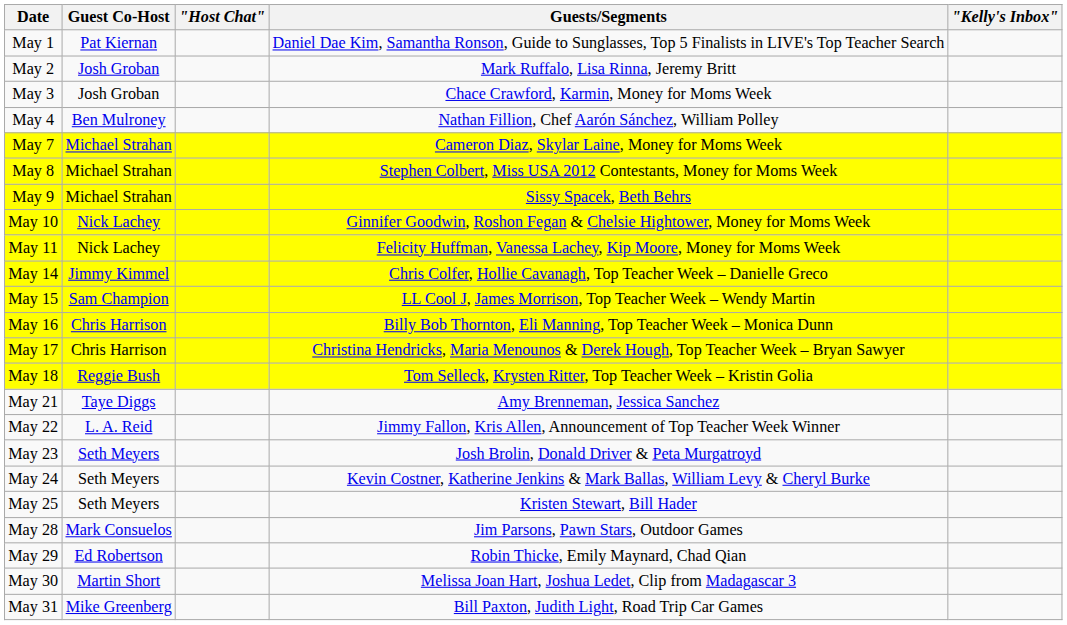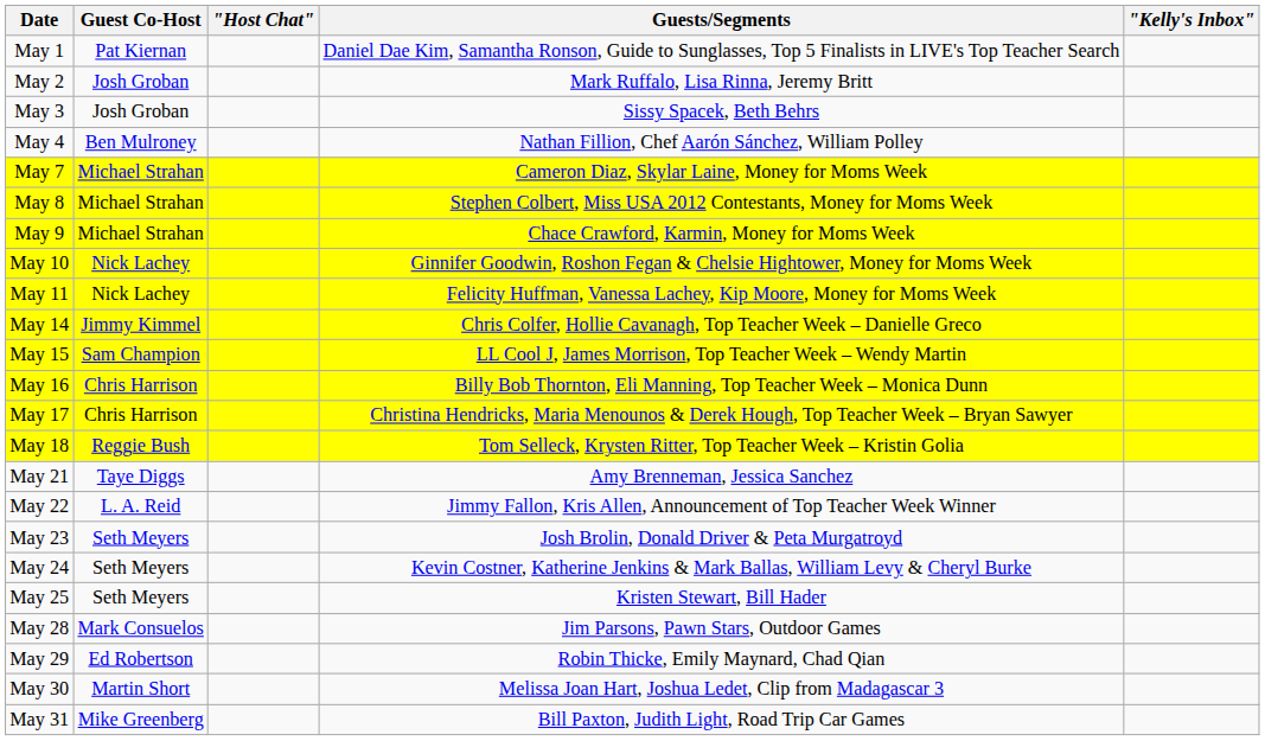May 3 | Guests/Segments: Chace Crawford, Karmin, Money for Moms Week -> Sissy Spacek, Beth Behrs
May 9 | Guests/Segments: Sissy Spacek, Beth Behrs -> Chace Crawford, Karmin, Money for Moms Week
